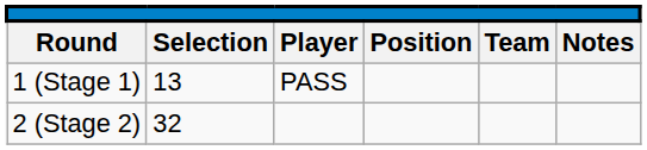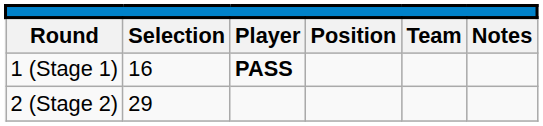1 (Stage 1) | column 2: 13 -> 16
1 (Stage 1) | column 3: normal -> bold
2 (Stage 2) | column 2: 32 -> 29
